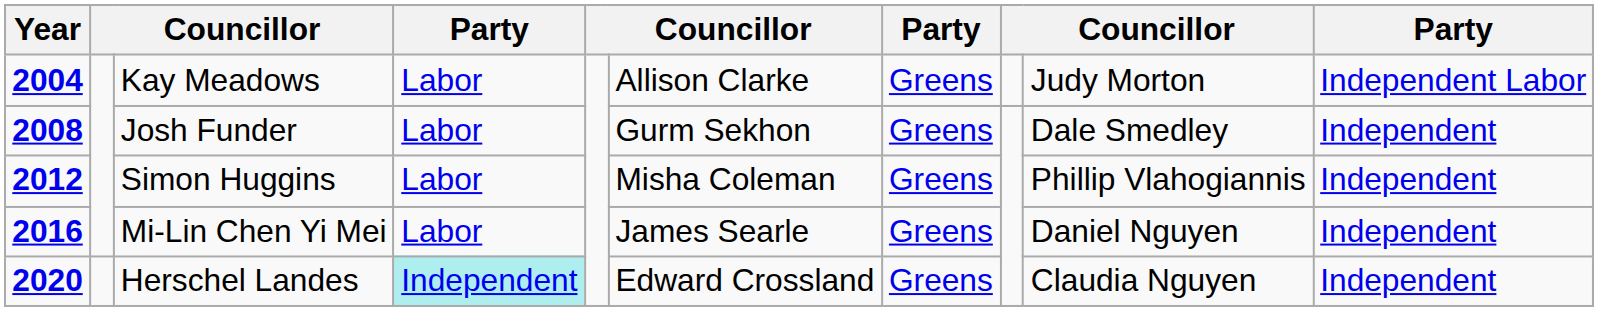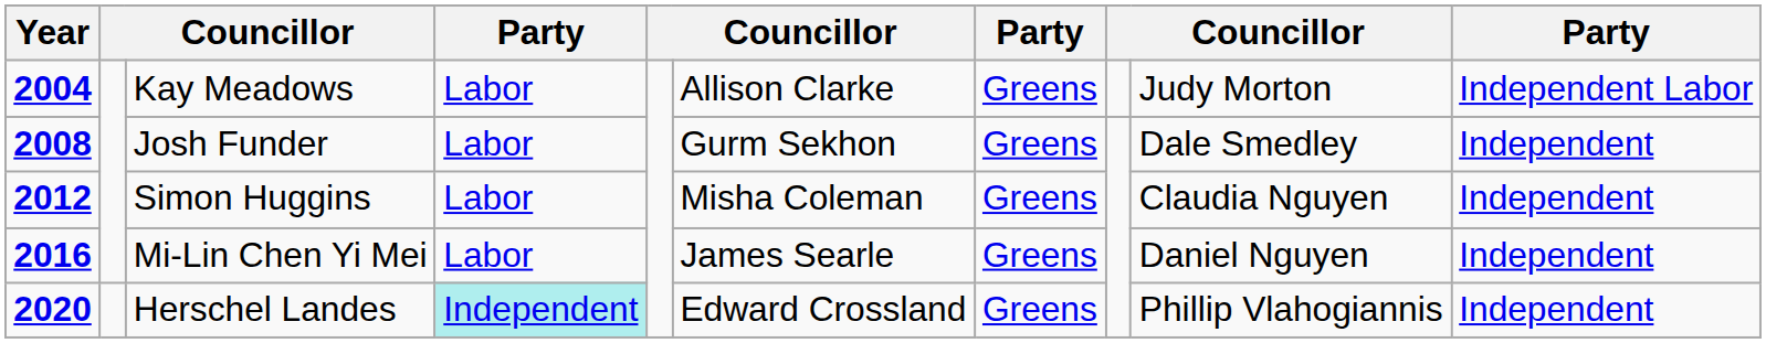Simon Huggins | column 9: Phillip Vlahogiannis -> Claudia Nguyen
Herschel Landes | column 9: Claudia Nguyen -> Phillip Vlahogiannis
